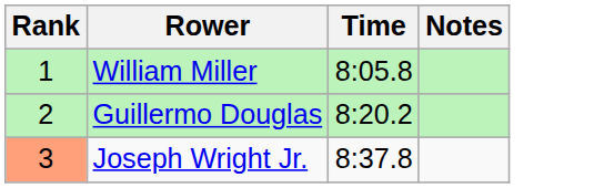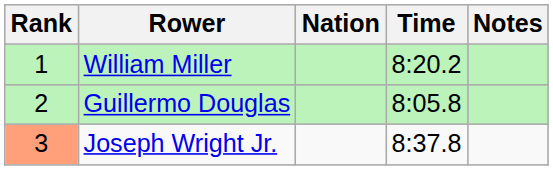+ column: Nation
William Miller | Time: 8:05.8 -> 8:20.2
Guillermo Douglas | Time: 8:20.2 -> 8:05.8
